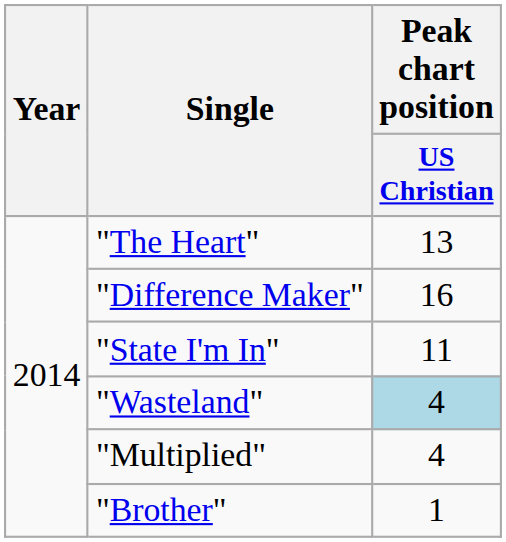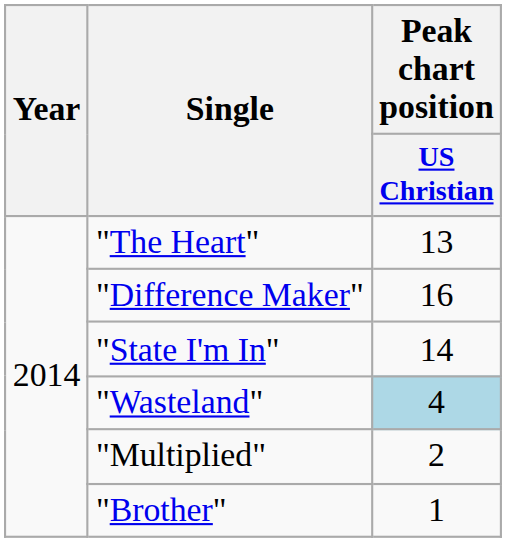"State I'm In" | Peak chart position / US Christian: 11 -> 14
"Multiplied" | Peak chart position / US Christian: 4 -> 2
